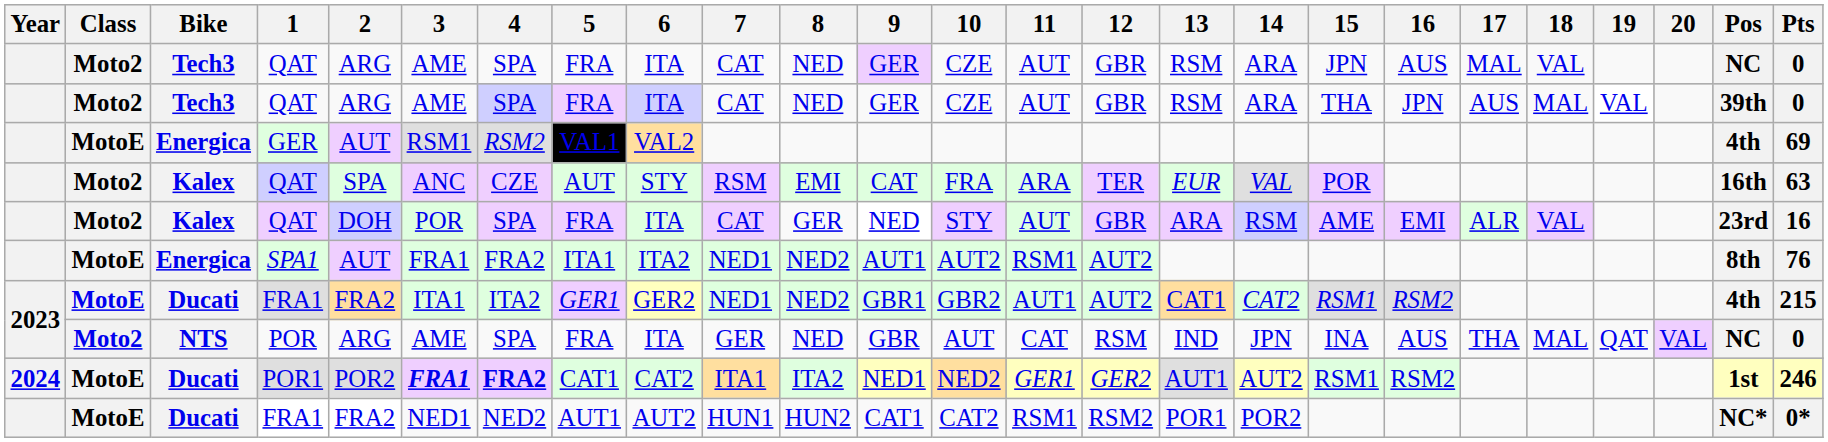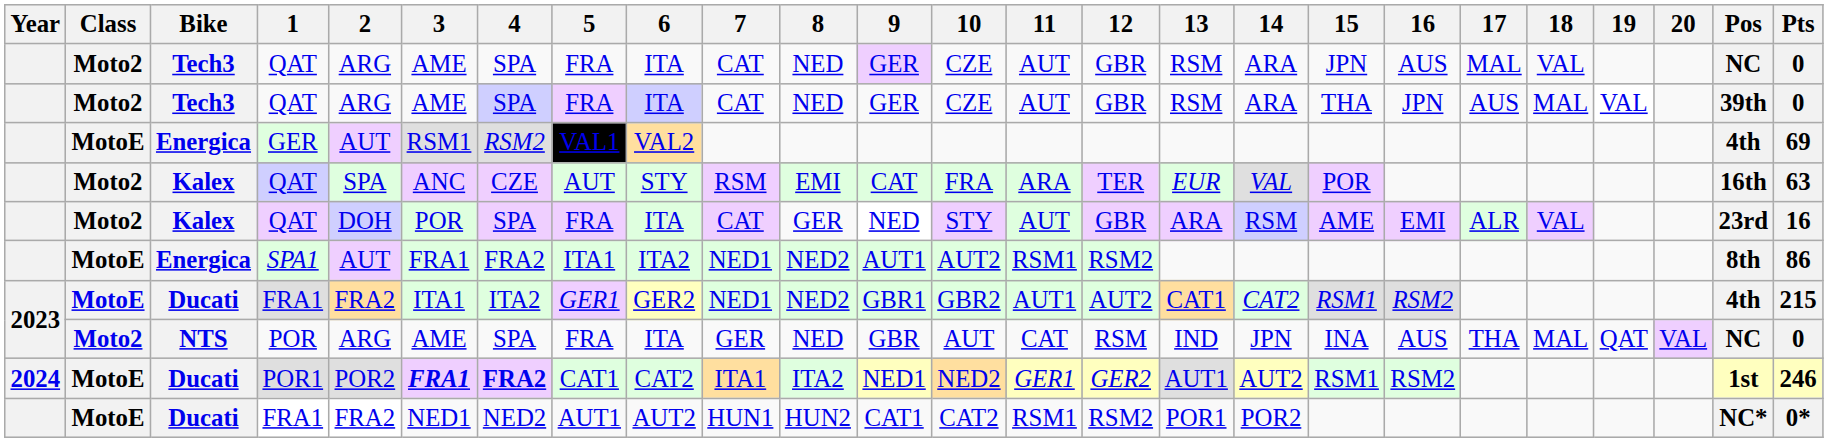SPA1 | 12: AUT2 -> RSM2
SPA1 | Pts: 76 -> 86
